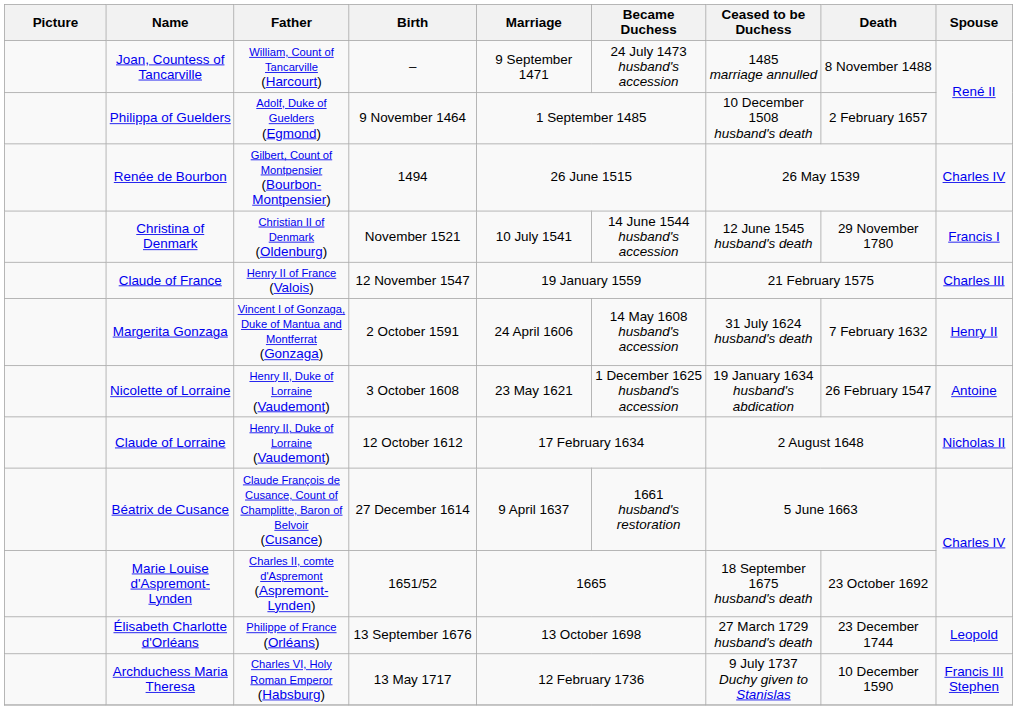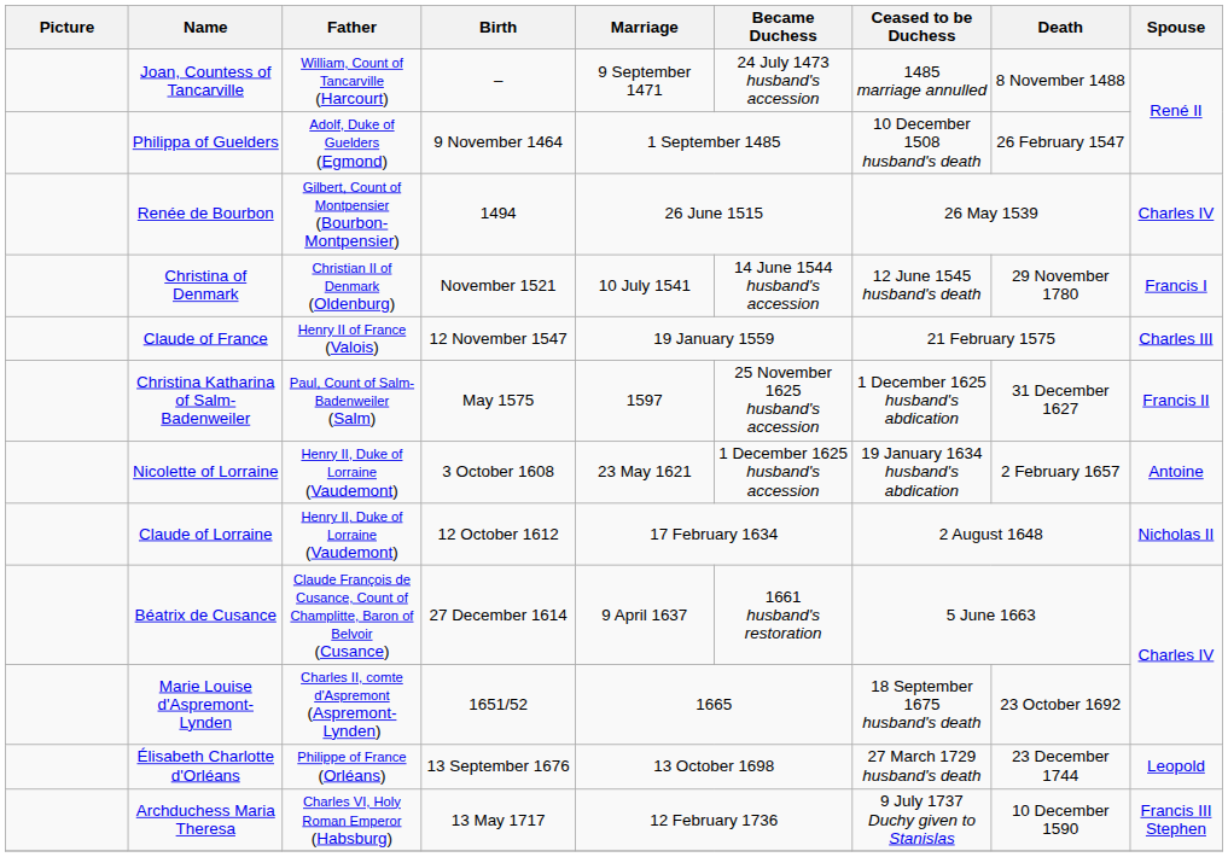Philippa of Guelders | Death: 2 February 1657 -> 26 February 1547
- row: Margerita Gonzaga | Vincent I of Gonzaga, Duke of Mantua and Montferrat (Gonzaga) | 2 October 1591 | 24 April 1606 | 14 May 1608 husband's accession | 31 July 1624 husband's death | 7 February 1632 | Henry II
+ row: Christina Katharina of Salm-Badenweiler | Paul, Count of Salm-Badenweiler (Salm) | May 1575 | 1597 | 25 November 1625 husband's accession | 1 December 1625 husband's abdication | 31 December 1627 | Francis II
Nicolette of Lorraine | Death: 26 February 1547 -> 2 February 1657
